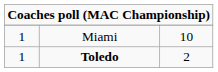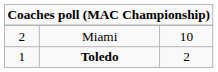Miami | column 1: 1 -> 2
